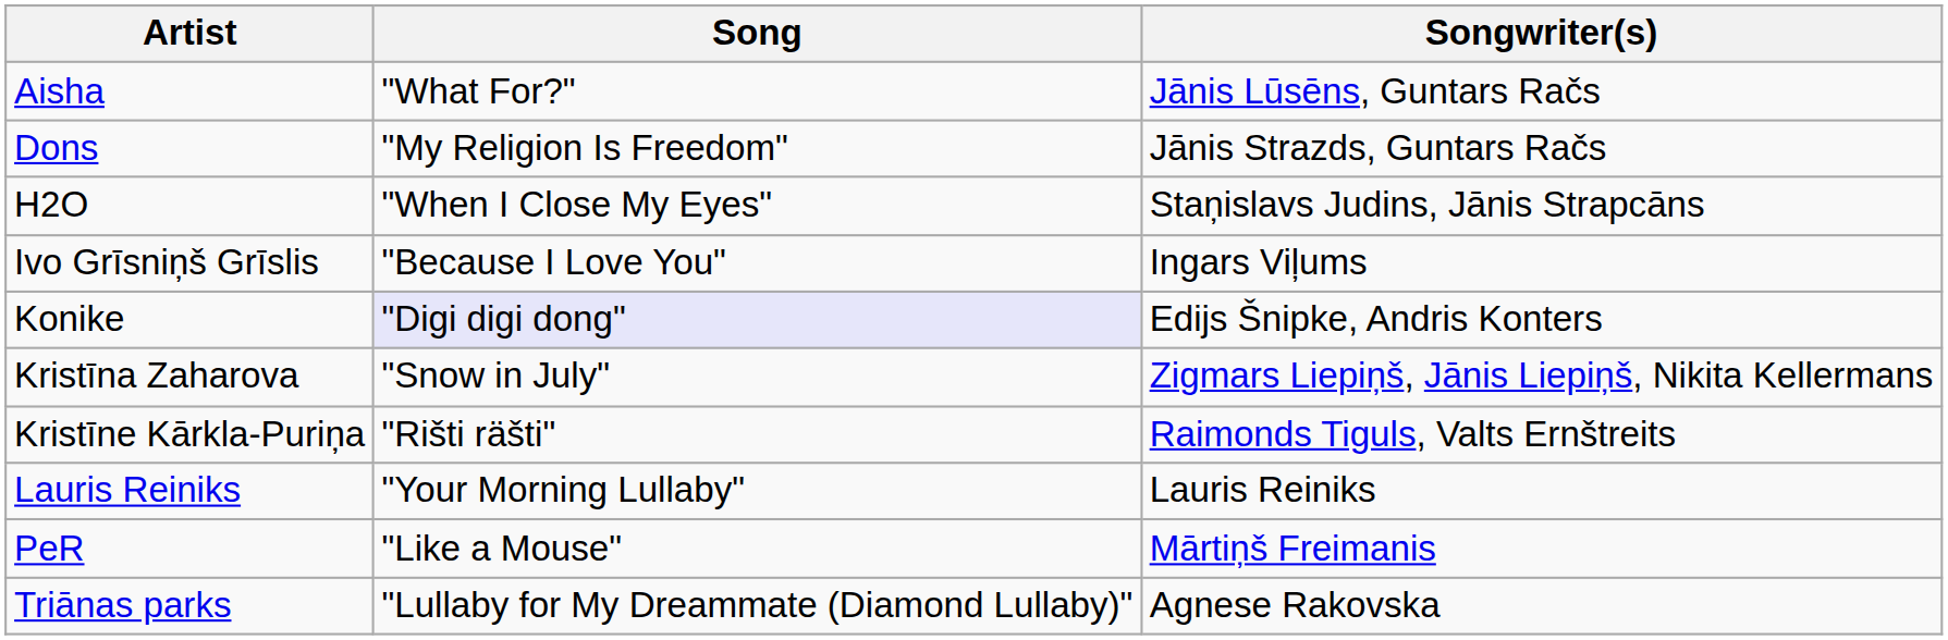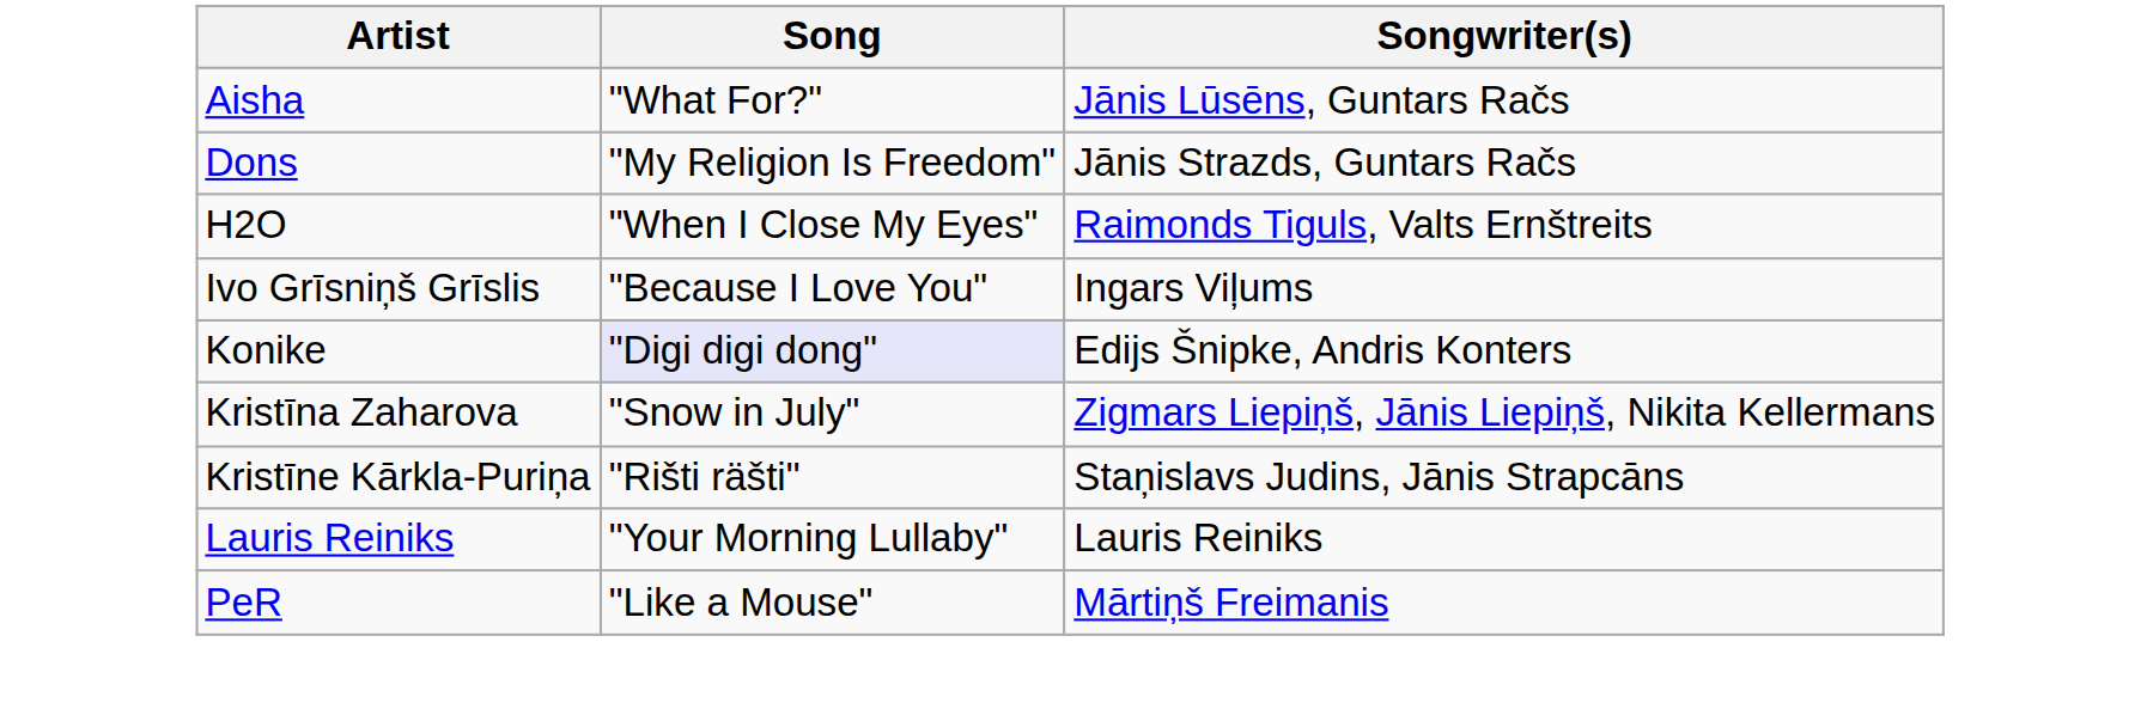H2O | Songwriter(s): Staņislavs Judins, Jānis Strapcāns -> Raimonds Tiguls, Valts Ernštreits
Kristīne Kārkla-Puriņa | Songwriter(s): Raimonds Tiguls, Valts Ernštreits -> Staņislavs Judins, Jānis Strapcāns
- row: Triānas parks | "Lullaby for My Dreammate (Diamond Lullaby)" | Agnese Rakovska
